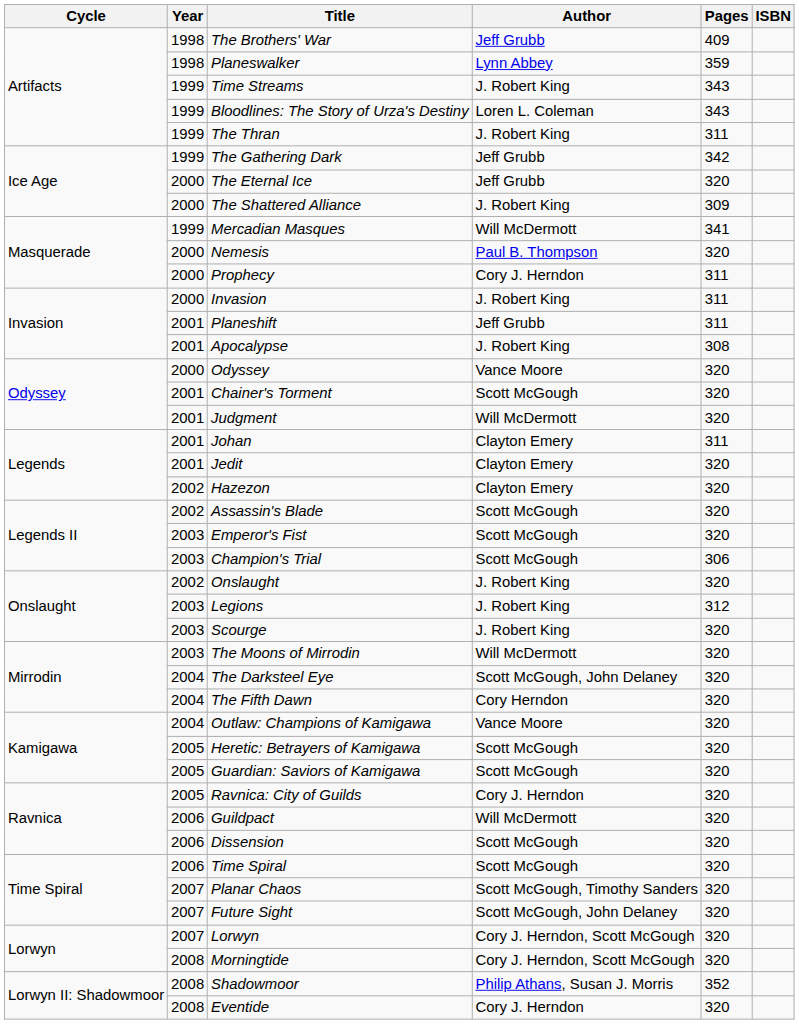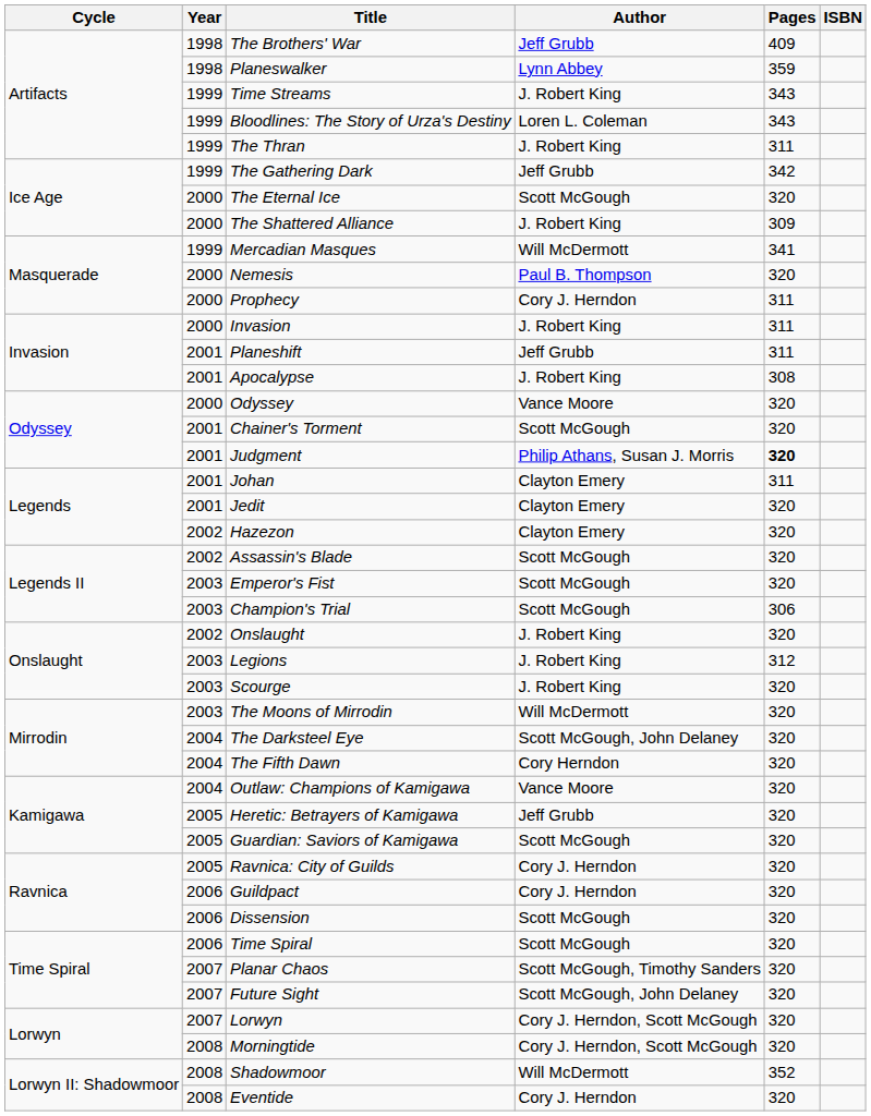The Eternal Ice | Author: Jeff Grubb -> Scott McGough
Judgment | Author: Will McDermott -> Philip Athans, Susan J. Morris
Judgment | Pages: normal -> bold
Heretic: Betrayers of Kamigawa | Author: Scott McGough -> Jeff Grubb
Guildpact | Author: Will McDermott -> Cory J. Herndon
Shadowmoor | Author: Philip Athans, Susan J. Morris -> Will McDermott
